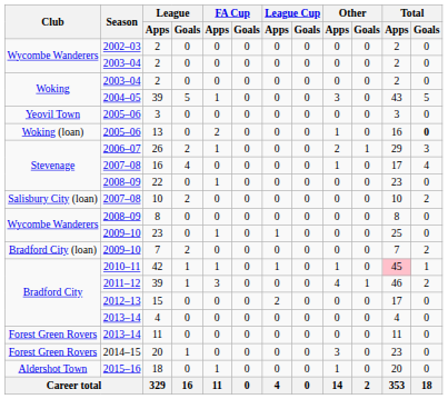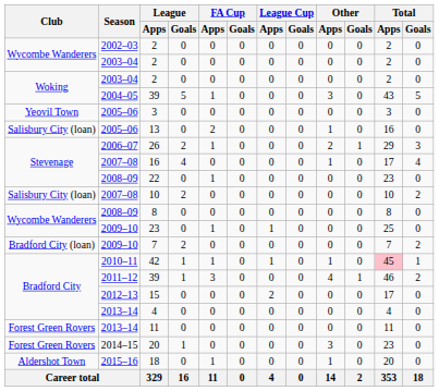13 | Club: Woking (loan) -> Salisbury City (loan)
13 | Total / Goals: bold -> normal
